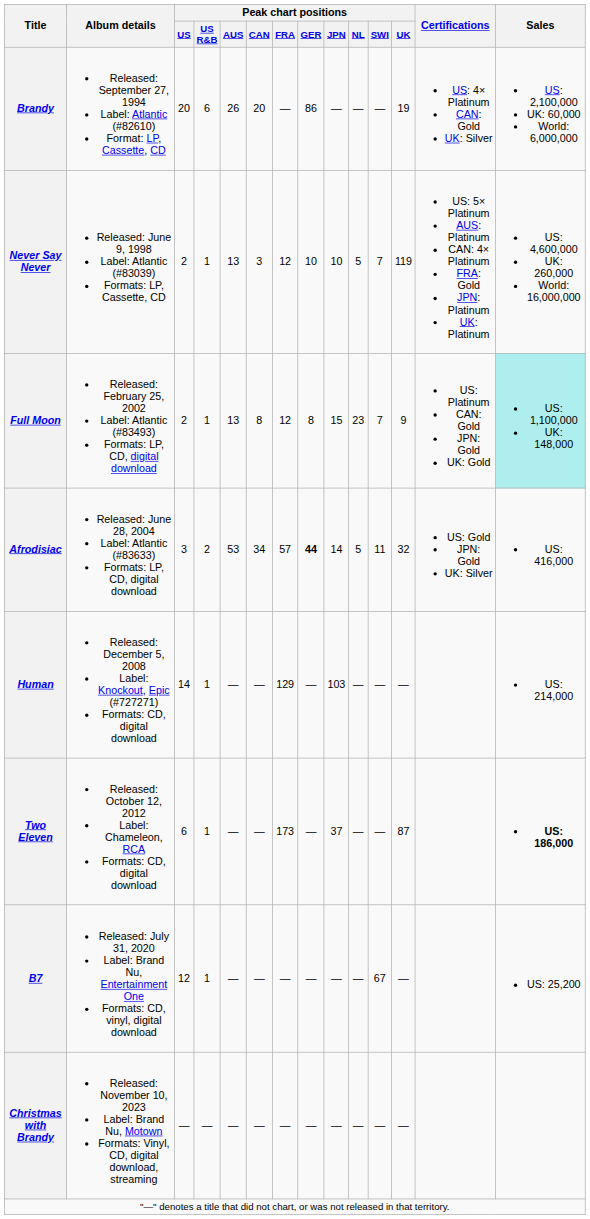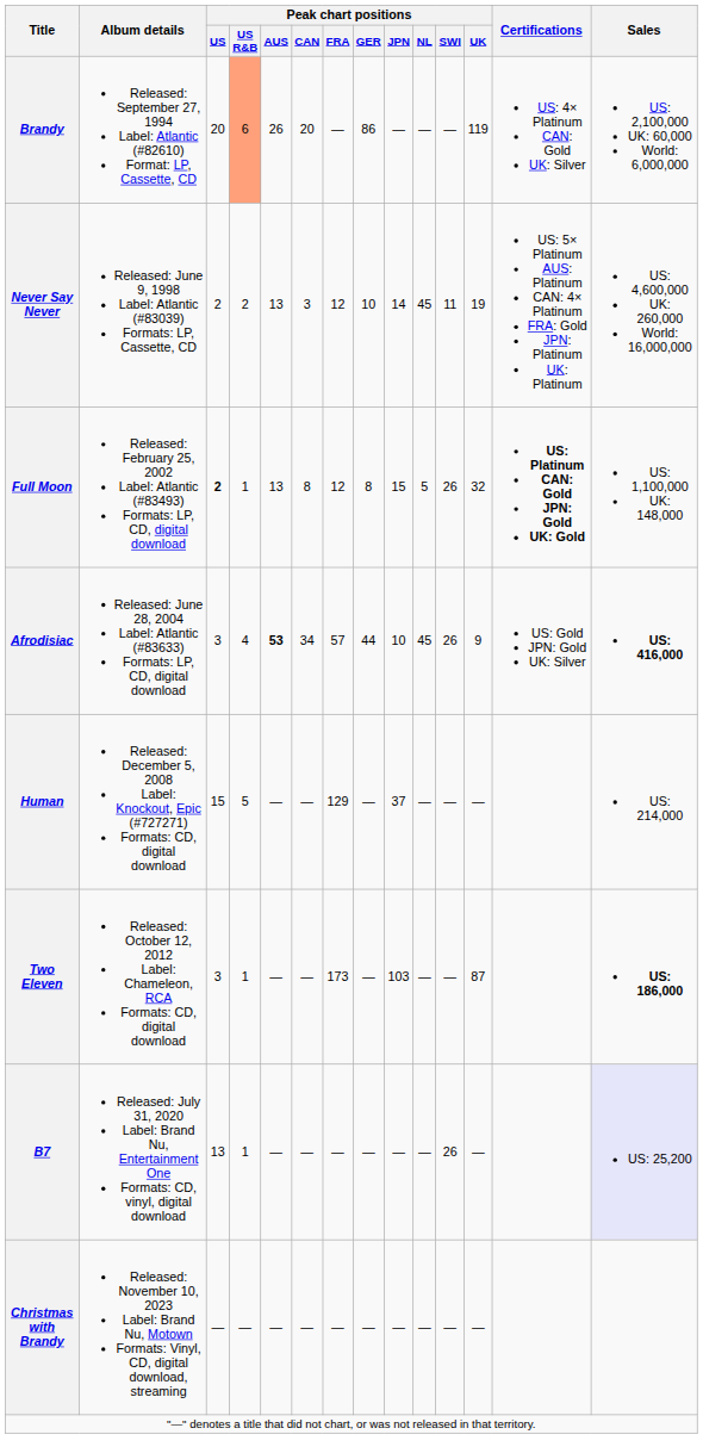Brandy | Peak chart positions / US R&B: no background -> lightsalmon background
Brandy | Peak chart positions / UK: 19 -> 119
Never Say Never | Peak chart positions / US R&B: 1 -> 2
Never Say Never | Peak chart positions / JPN: 10 -> 14
Never Say Never | Peak chart positions / NL: 5 -> 45
Never Say Never | Peak chart positions / SWI: 7 -> 11
Never Say Never | Peak chart positions / UK: 119 -> 19
Full Moon | Peak chart positions / US: normal -> bold
Full Moon | Peak chart positions / NL: 23 -> 5
Full Moon | Peak chart positions / SWI: 7 -> 26
Full Moon | Peak chart positions / UK: 9 -> 32
Full Moon | Certifications: normal -> bold
Full Moon | Sales: paleturquoise background -> no background
Afrodisiac | Peak chart positions / US R&B: 2 -> 4
Afrodisiac | Peak chart positions / AUS: normal -> bold
Afrodisiac | Peak chart positions / GER: bold -> normal
Afrodisiac | Peak chart positions / JPN: 14 -> 10
Afrodisiac | Peak chart positions / NL: 5 -> 45
Afrodisiac | Peak chart positions / SWI: 11 -> 26
Afrodisiac | Peak chart positions / UK: 32 -> 9
Afrodisiac | Sales: normal -> bold
Human | Peak chart positions / US: 14 -> 15
Human | Peak chart positions / US R&B: 1 -> 5
Human | Peak chart positions / JPN: 103 -> 37
Two Eleven | Peak chart positions / US: 6 -> 3
Two Eleven | Peak chart positions / JPN: 37 -> 103
B7 | Peak chart positions / US: 12 -> 13
B7 | Peak chart positions / SWI: 67 -> 26
B7 | Sales: no background -> lavender background
